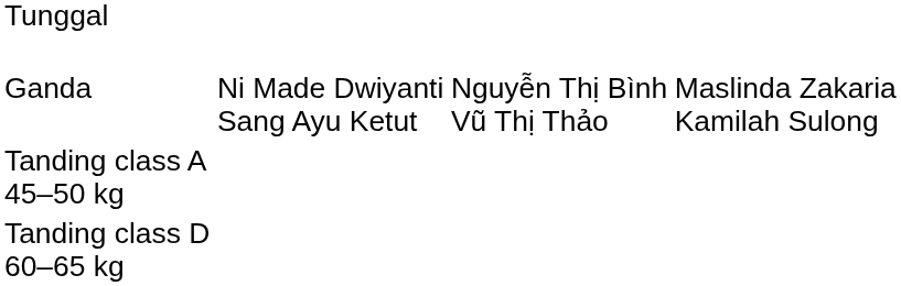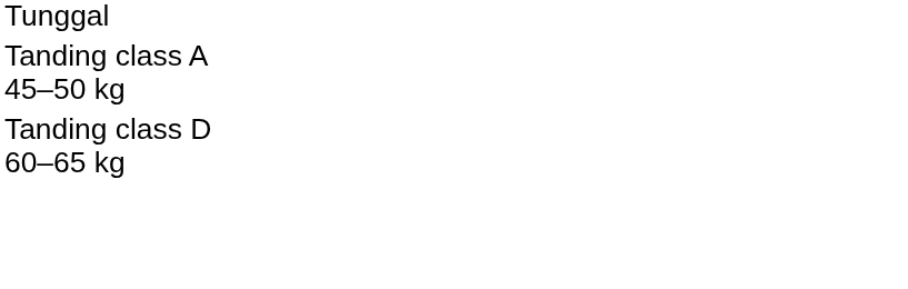- row: Ganda | Ni Made Dwiyanti Sang Ayu Ketut | Nguyễn Thị Bình Vũ Thị Thảo | Maslinda Zakaria Kamilah Sulong
